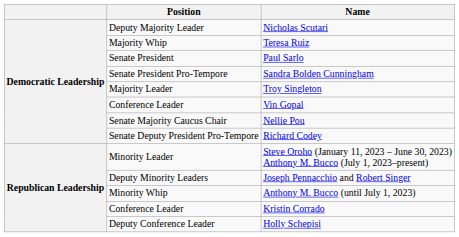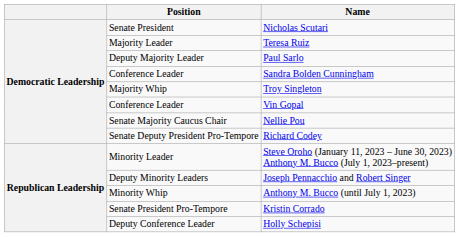Nicholas Scutari | Position: Deputy Majority Leader -> Senate President
Teresa Ruiz | Position: Majority Whip -> Majority Leader
Paul Sarlo | Position: Senate President -> Deputy Majority Leader
Sandra Bolden Cunningham | Position: Senate President Pro-Tempore -> Conference Leader
Troy Singleton | Position: Majority Leader -> Majority Whip
Kristin Corrado | Position: Conference Leader -> Senate President Pro-Tempore
